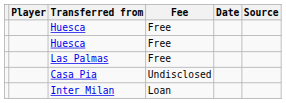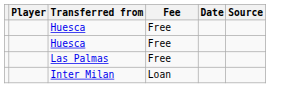- row: Casa Pia | Undisclosed
